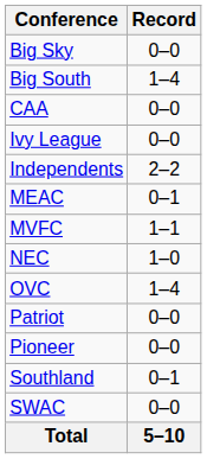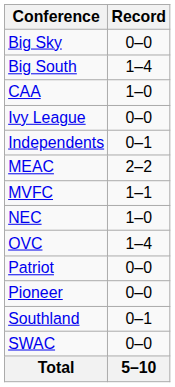CAA | Record: 0–0 -> 1–0
Independents | Record: 2–2 -> 0–1
MEAC | Record: 0–1 -> 2–2
